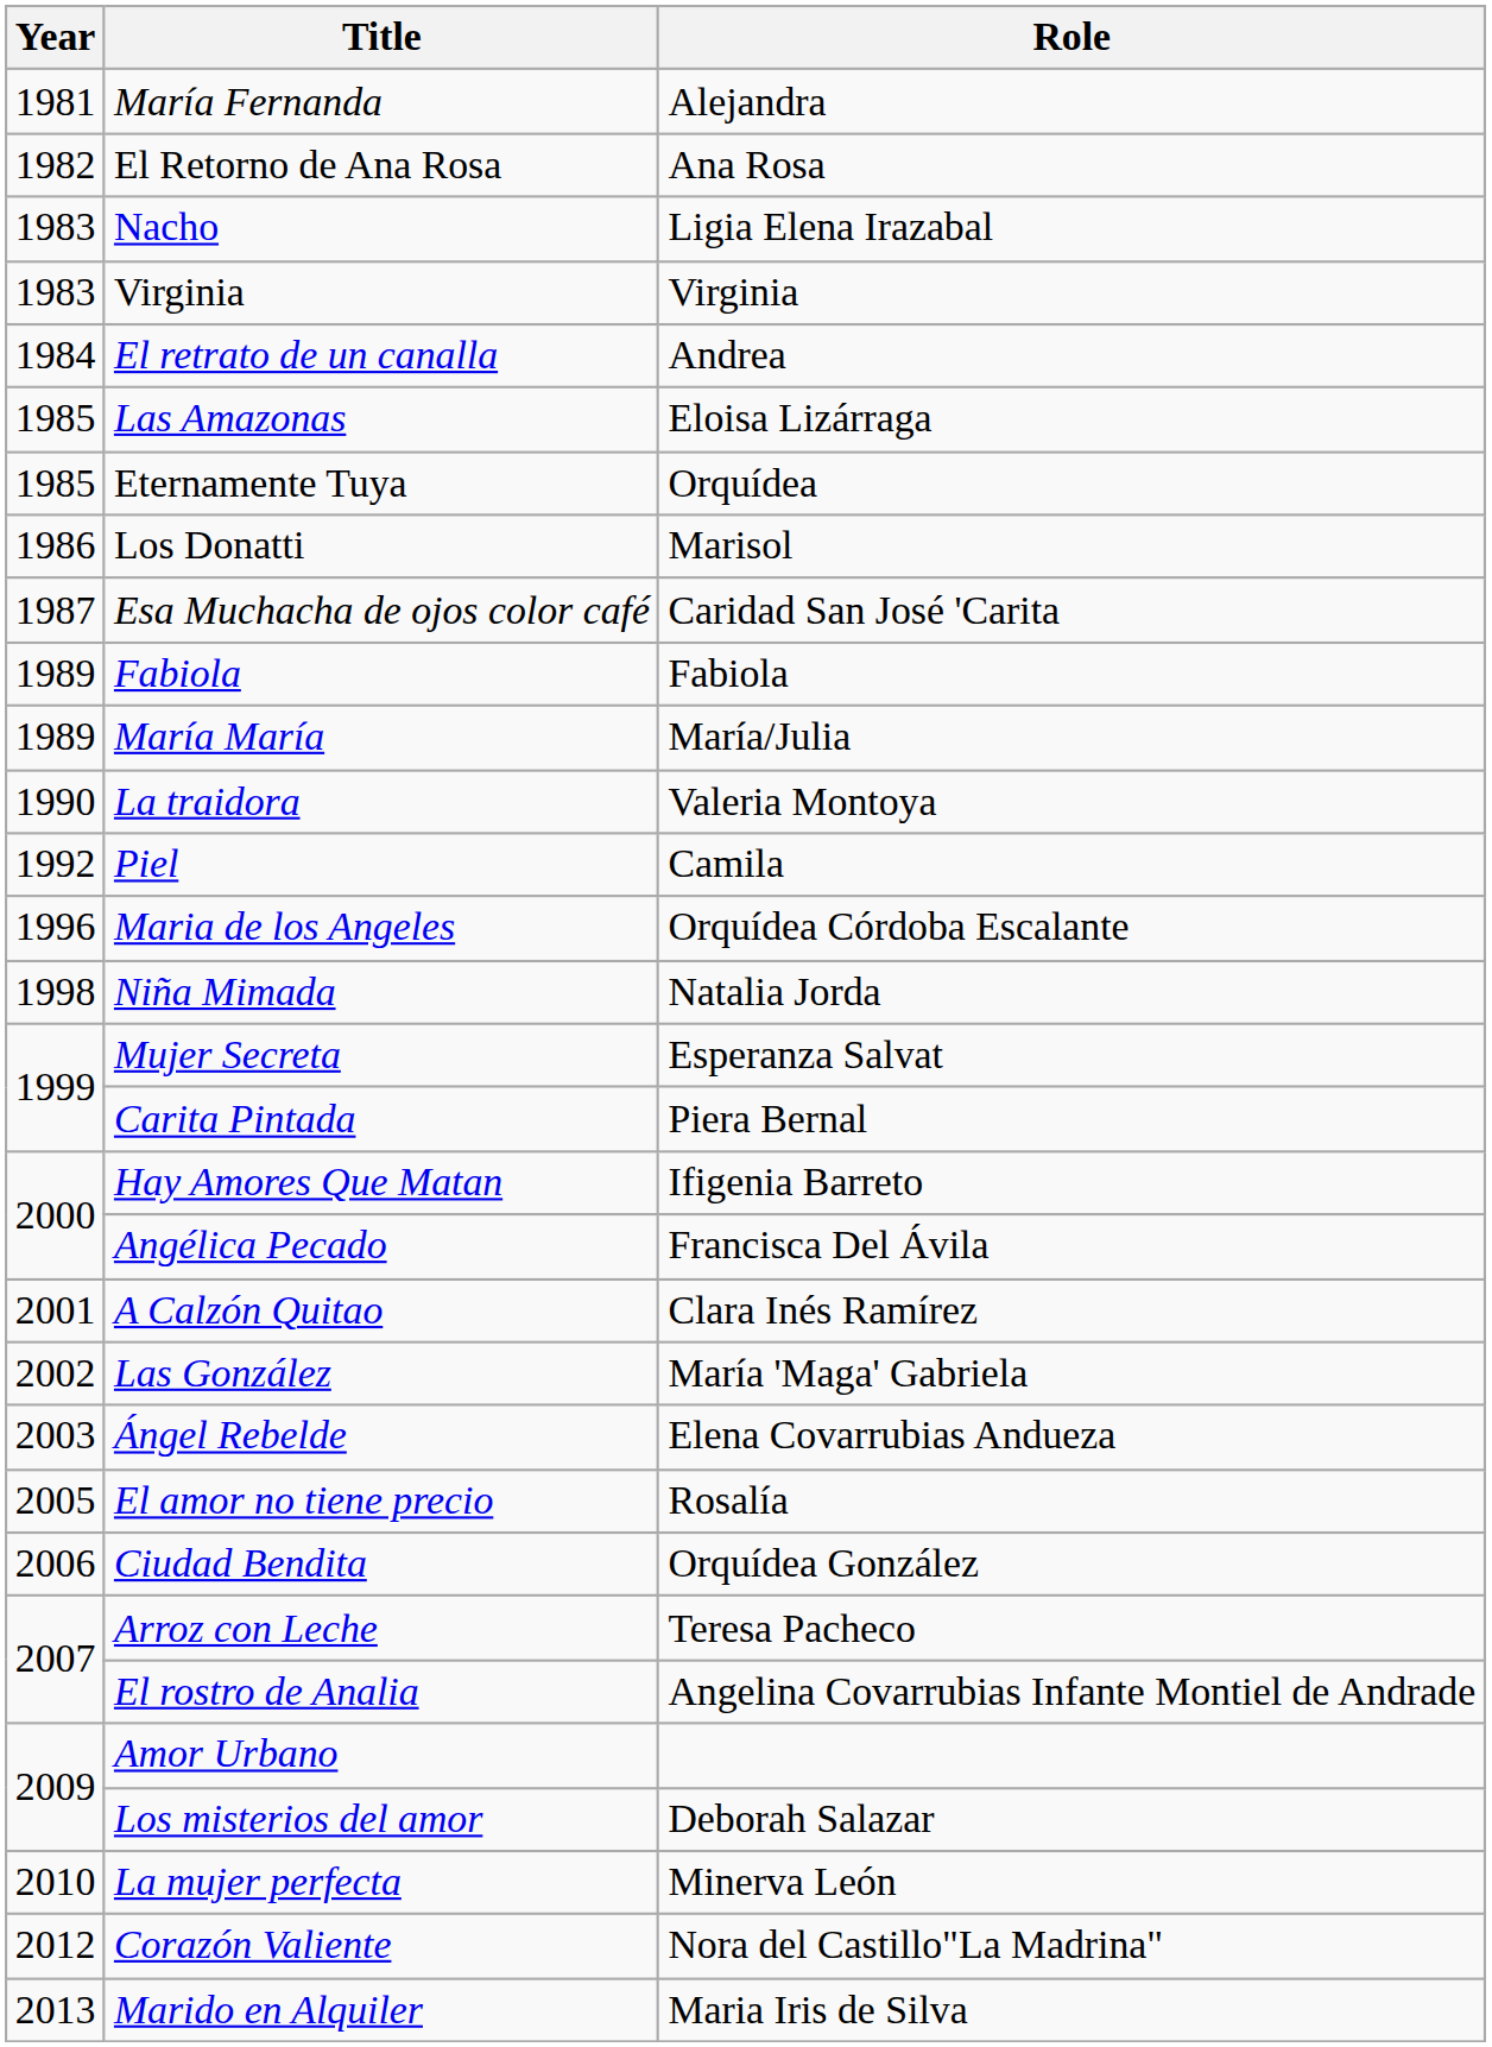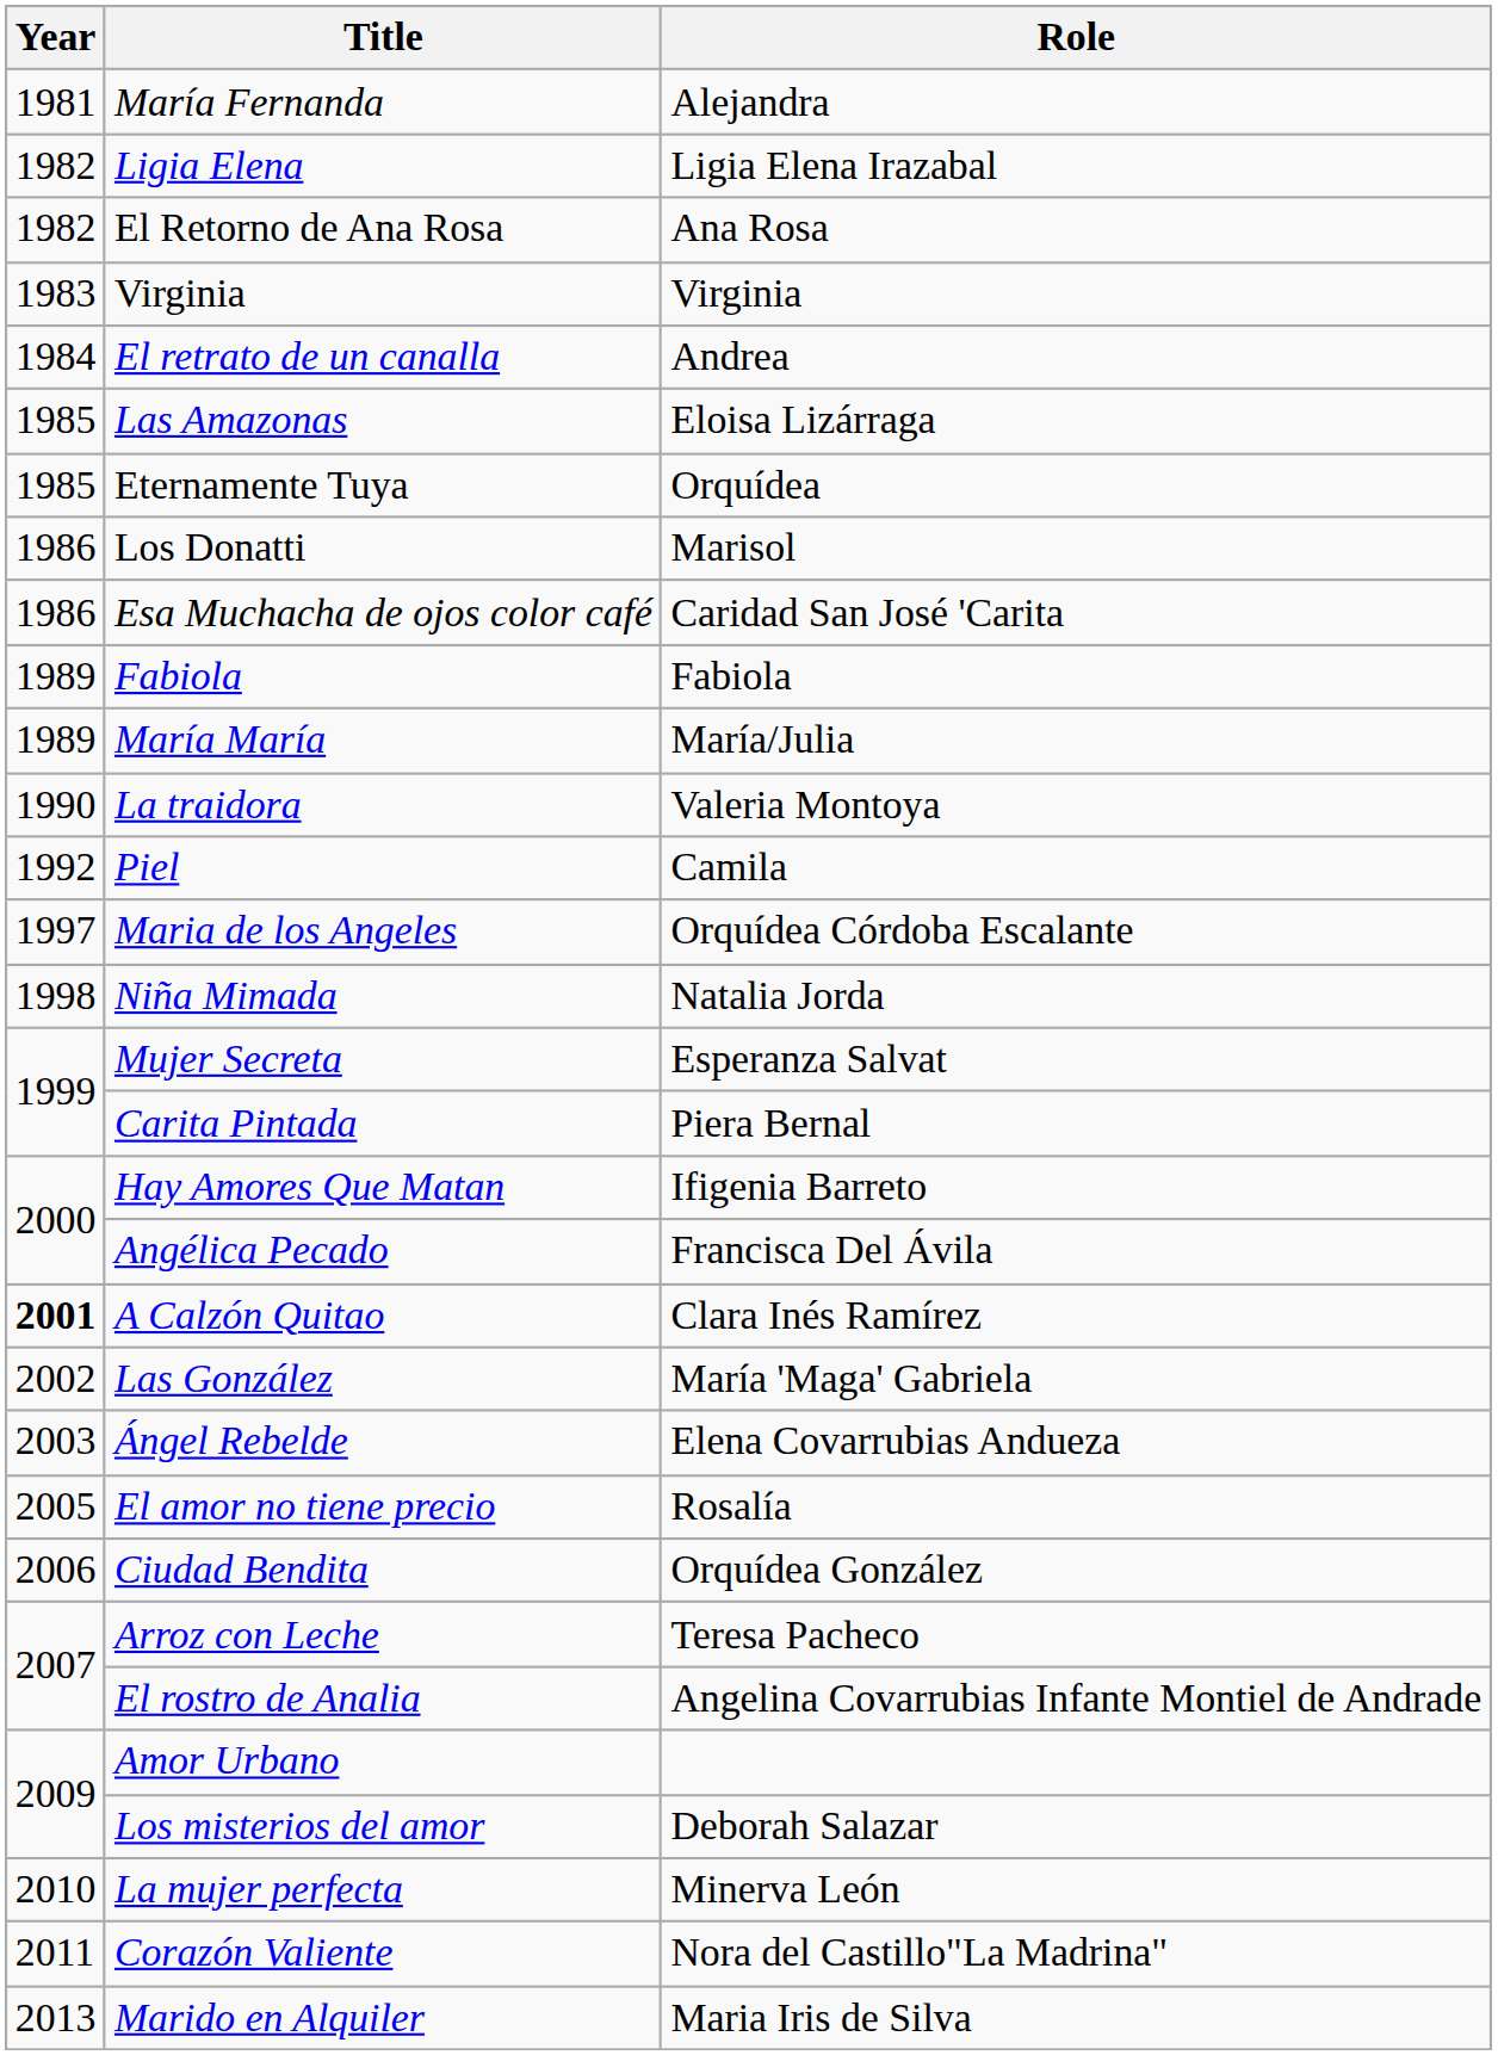+ row: 1982 | Ligia Elena | Ligia Elena Irazabal
- row: 1983 | Nacho | Ligia Elena Irazabal
Esa Muchacha de ojos color café | Year: 1987 -> 1986
Maria de los Angeles | Year: 1996 -> 1997
A Calzón Quitao | Year: normal -> bold
Corazón Valiente | Year: 2012 -> 2011
